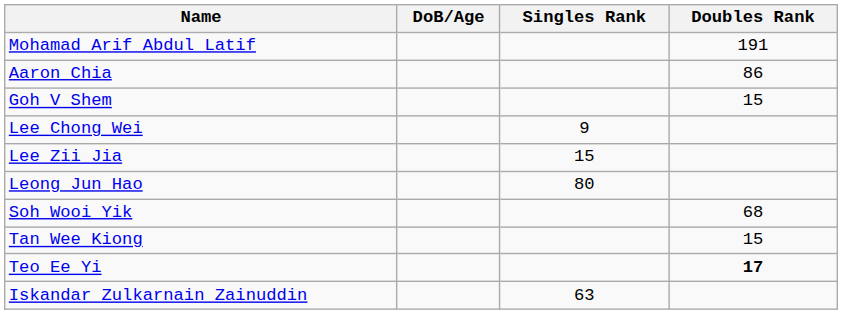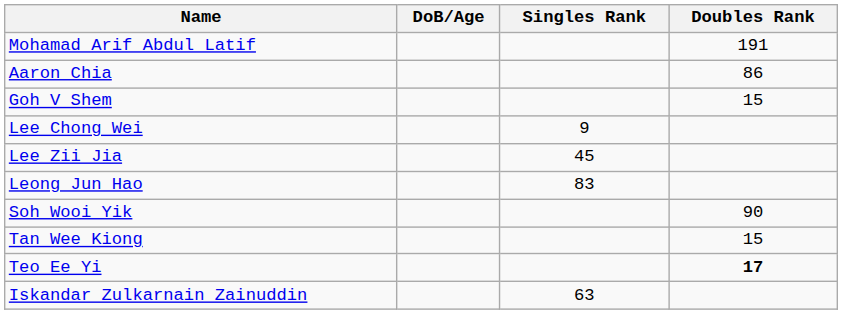Lee Zii Jia | Singles Rank: 15 -> 45
Leong Jun Hao | Singles Rank: 80 -> 83
Soh Wooi Yik | Doubles Rank: 68 -> 90
